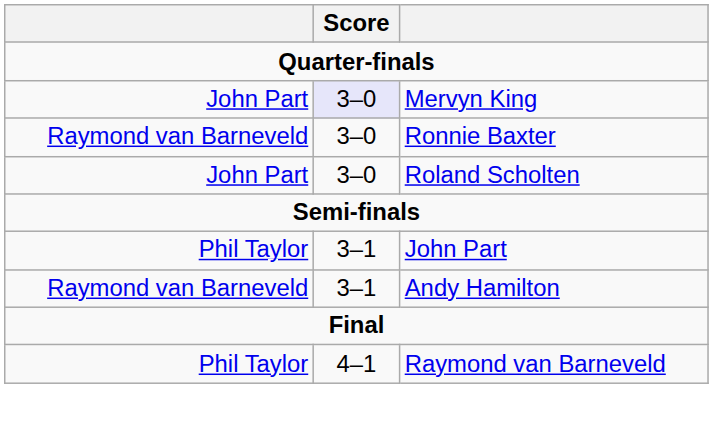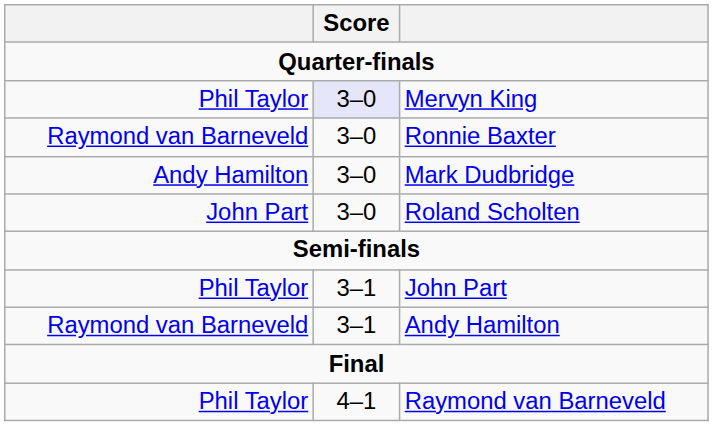Mervyn King | column 1: John Part -> Phil Taylor
+ row: Andy Hamilton | 3–0 | Mark Dudbridge
